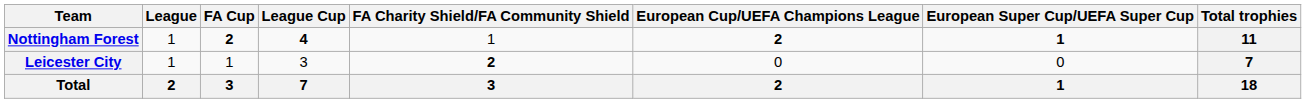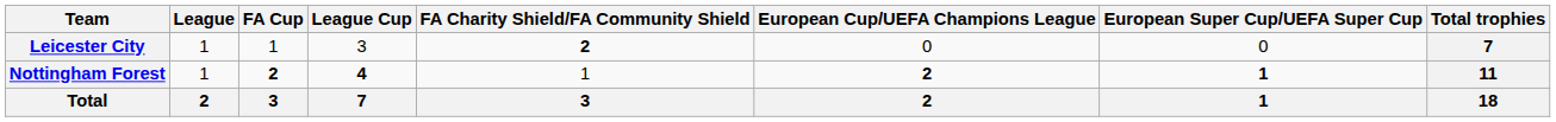rows swapped: Leicester City <-> Nottingham Forest
